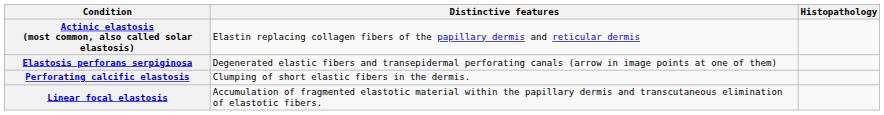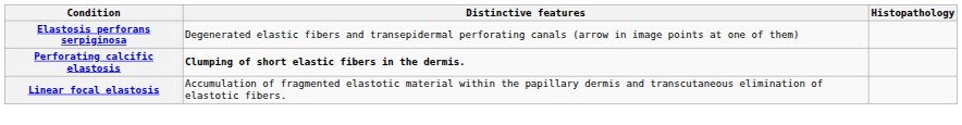- row: Actinic elastosis (most common, also called solar elastosis) | Elastin replacing collagen fibers of the papillary dermis and reticular dermis
Perforating calcific elastosis | Distinctive features: normal -> bold
